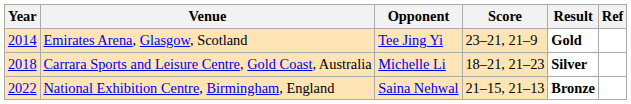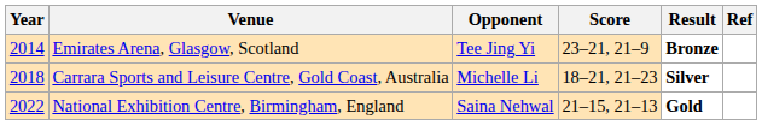Emirates Arena, Glasgow, Scotland | Result: Gold -> Bronze
National Exhibition Centre, Birmingham, England | Result: Bronze -> Gold
